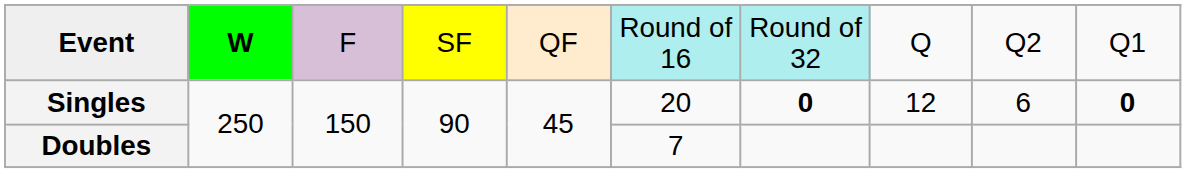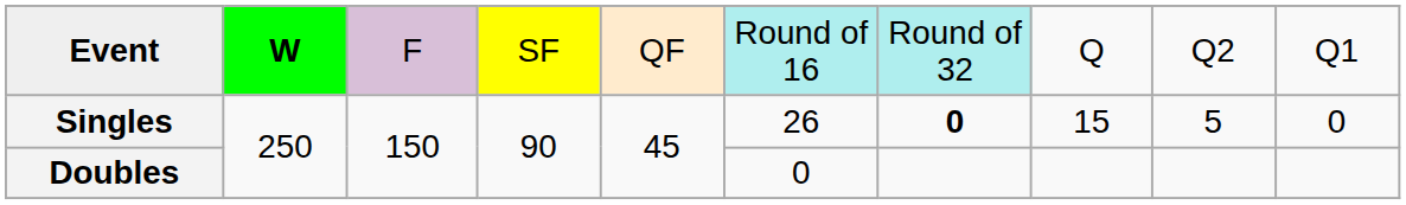Singles | column 6: 20 -> 26
Singles | column 8: 12 -> 15
Singles | column 9: 6 -> 5
Singles | column 10: bold -> normal
Doubles | column 6: 7 -> 0
